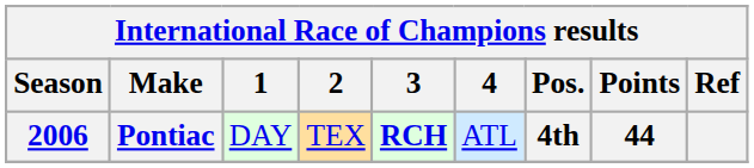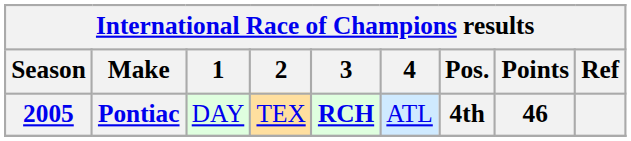Pontiac | Season: 2006 -> 2005
Pontiac | Points: 44 -> 46
